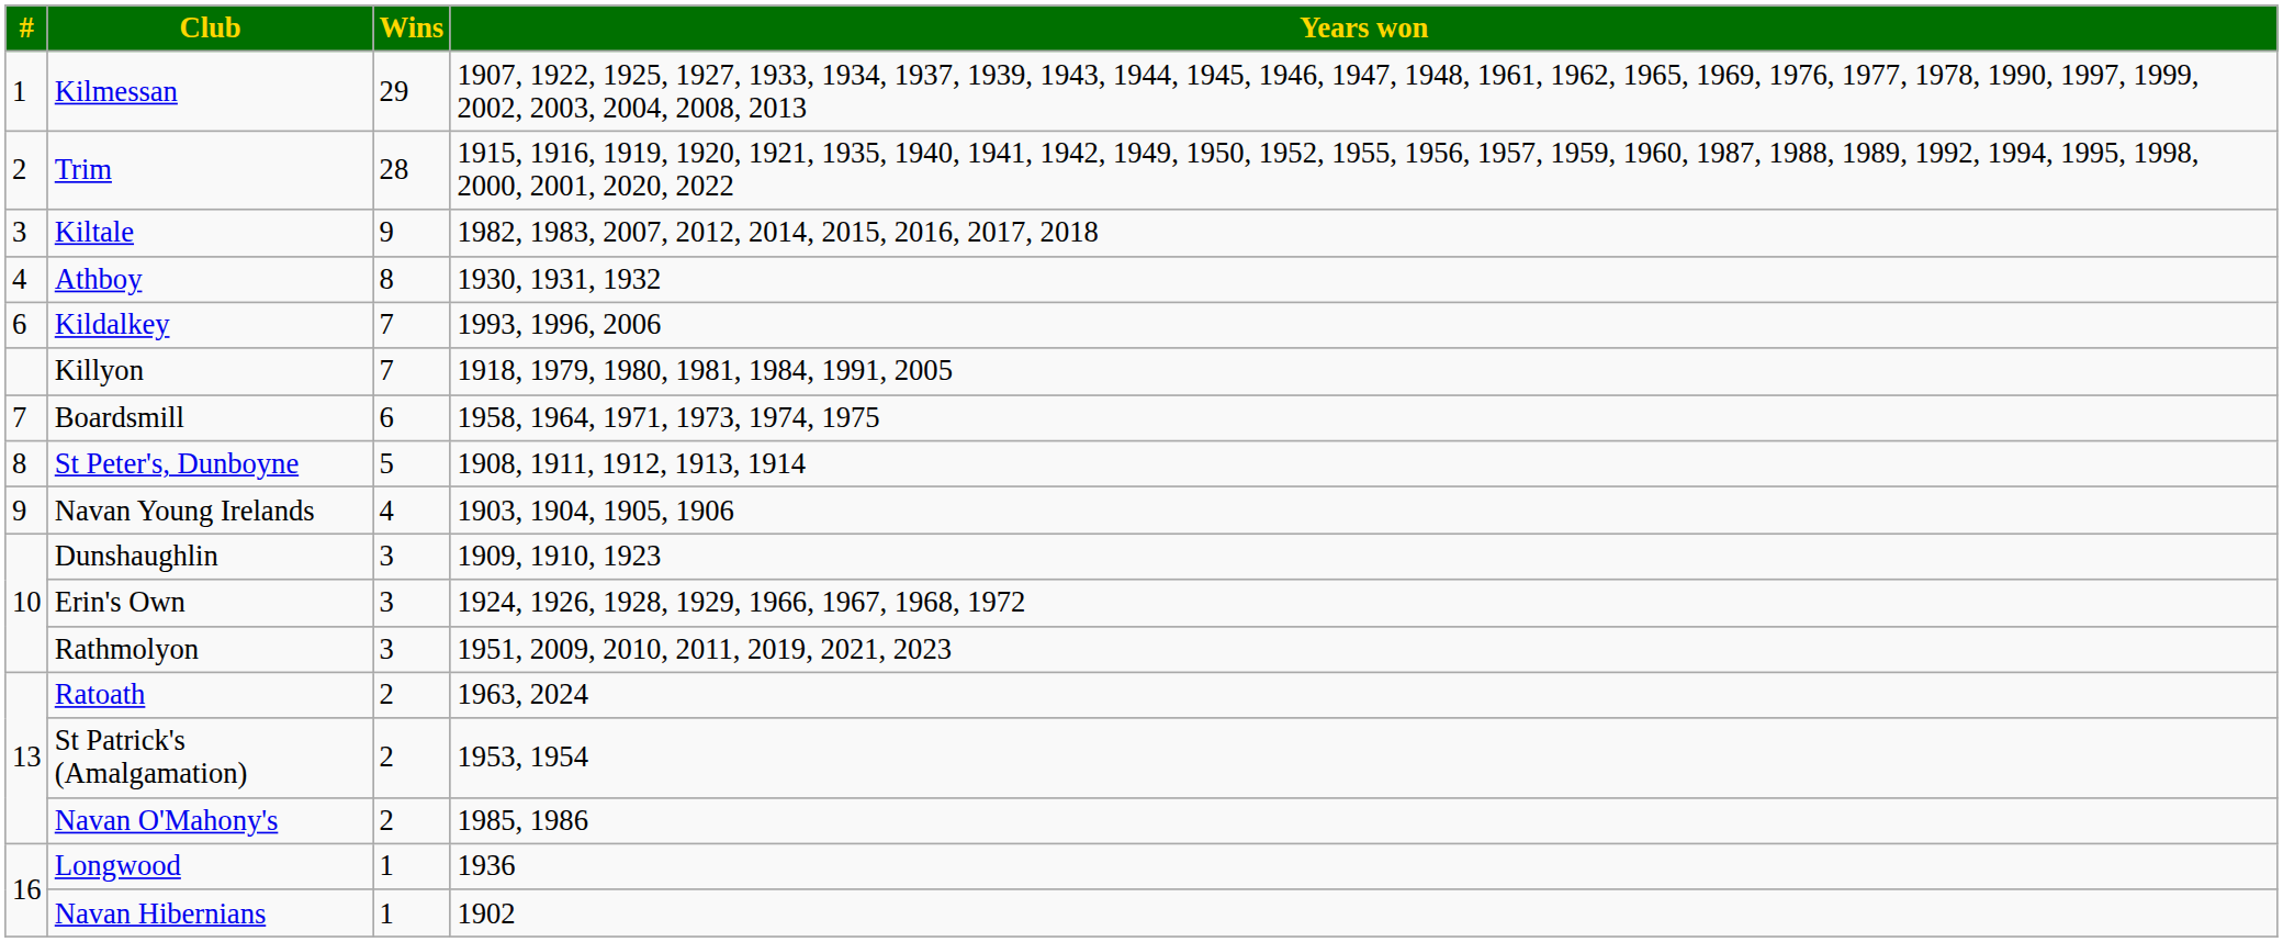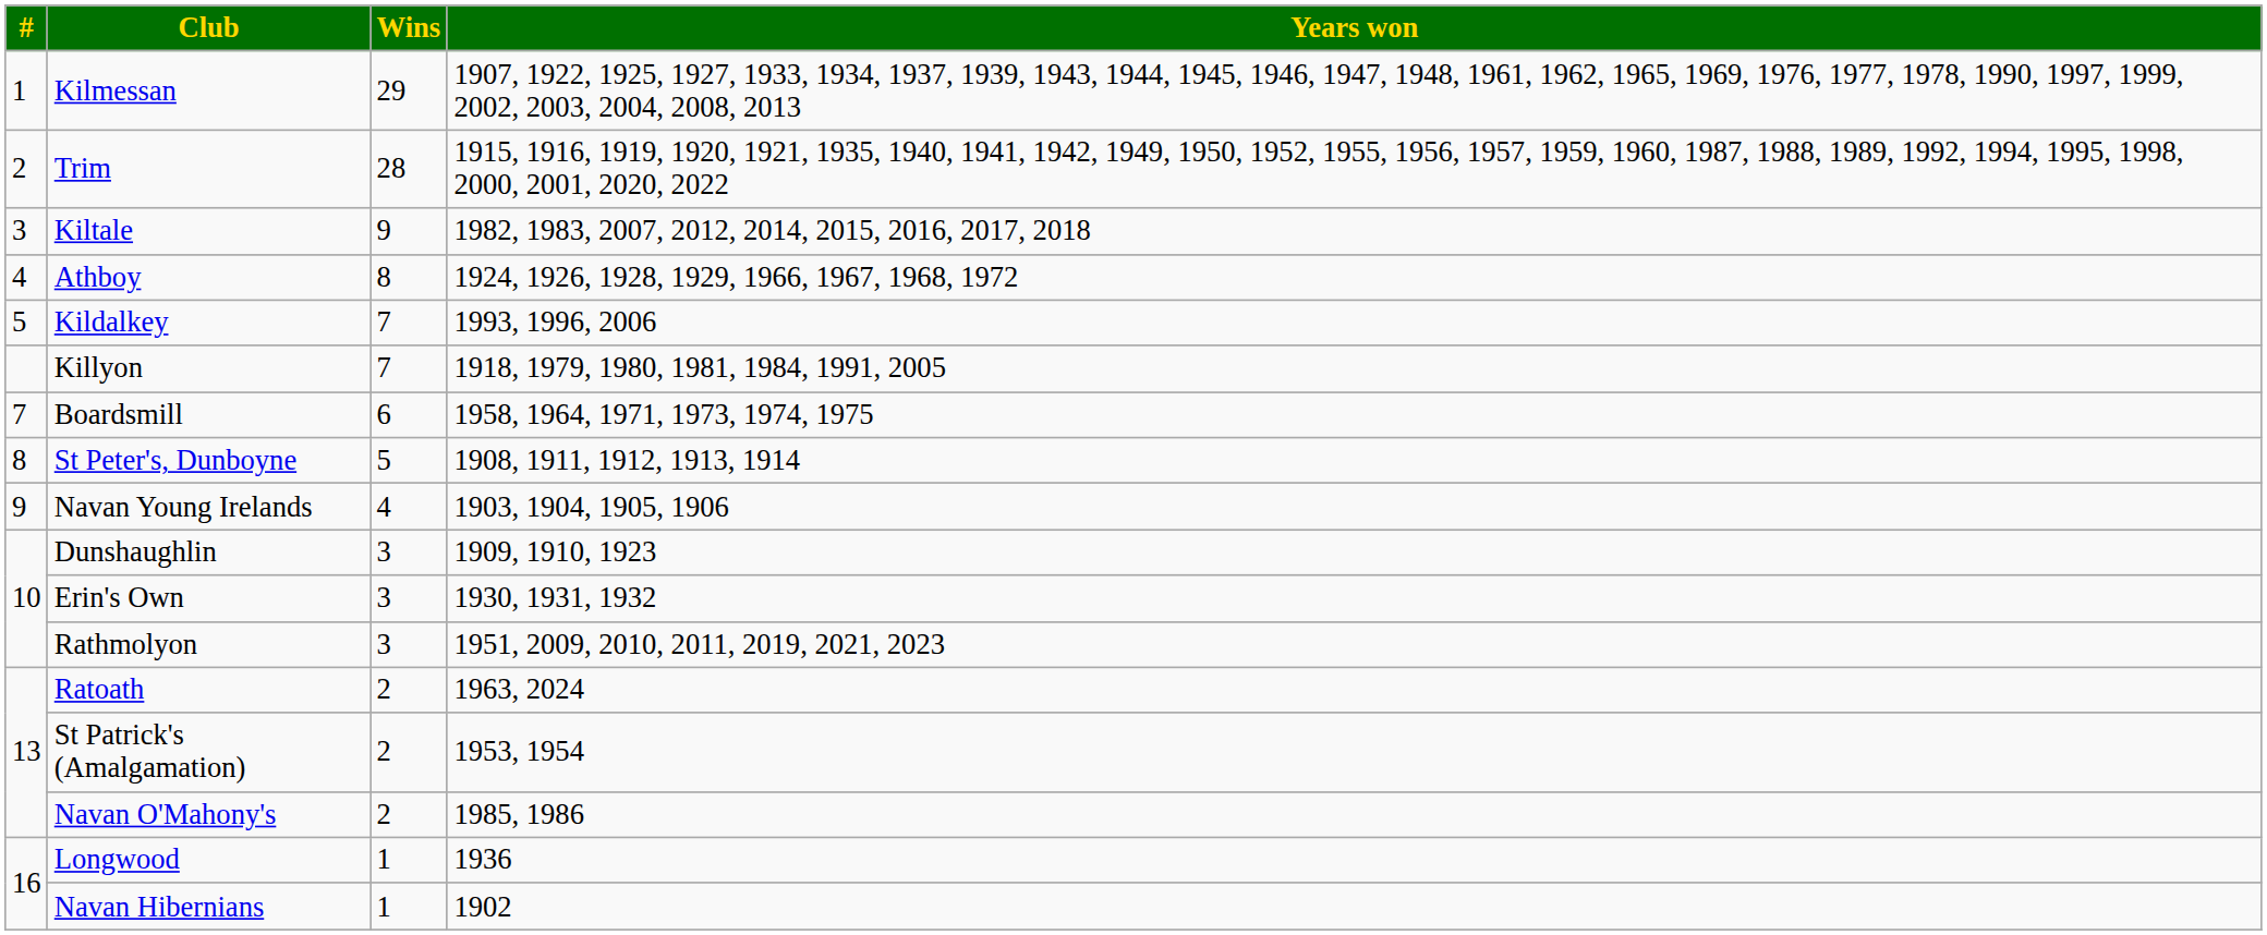Athboy | Years won: 1930, 1931, 1932 -> 1924, 1926, 1928, 1929, 1966, 1967, 1968, 1972
Kildalkey | #: 6 -> 5
Erin's Own | Years won: 1924, 1926, 1928, 1929, 1966, 1967, 1968, 1972 -> 1930, 1931, 1932
